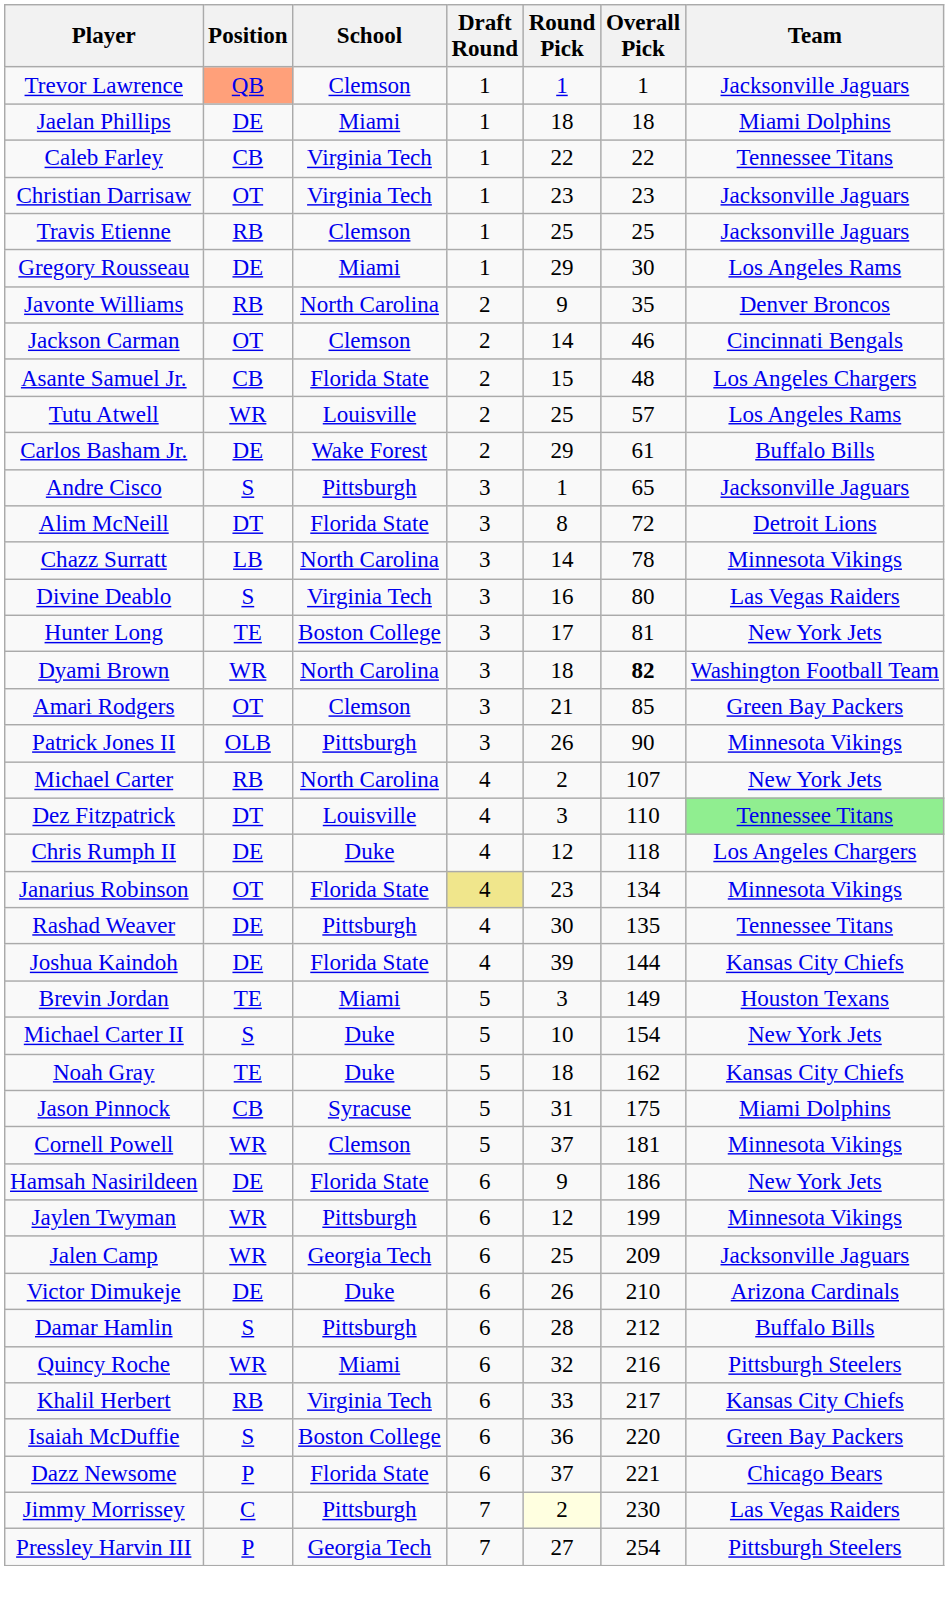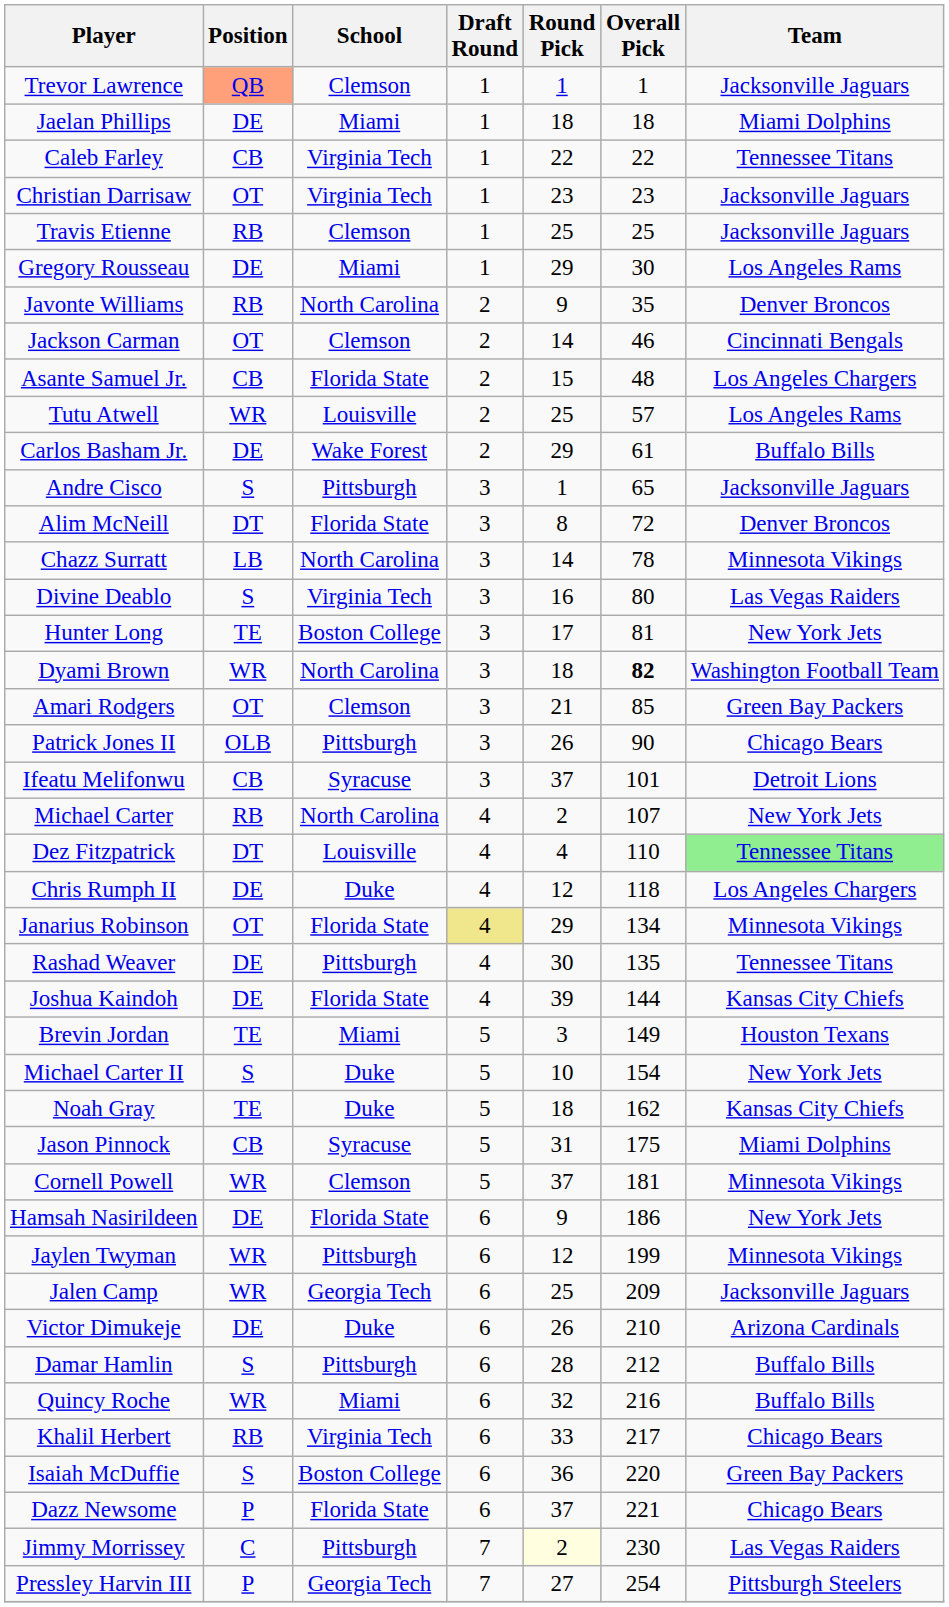Alim McNeill | Team: Detroit Lions -> Denver Broncos
Patrick Jones II | Team: Minnesota Vikings -> Chicago Bears
+ row: Ifeatu Melifonwu | CB | Syracuse | 3 | 37 | 101 | Detroit Lions
Dez Fitzpatrick | Round Pick: 3 -> 4
Janarius Robinson | Round Pick: 23 -> 29
Quincy Roche | Team: Pittsburgh Steelers -> Buffalo Bills
Khalil Herbert | Team: Kansas City Chiefs -> Chicago Bears
